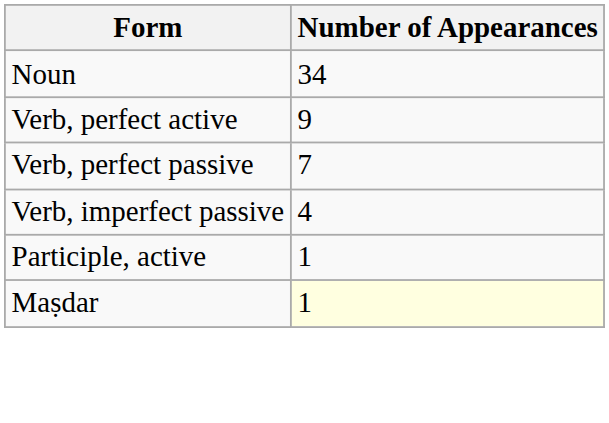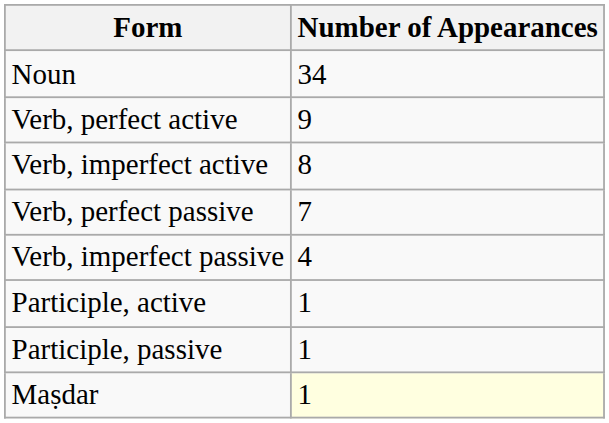+ row: Verb, imperfect active | 8
+ row: Participle, passive | 1
